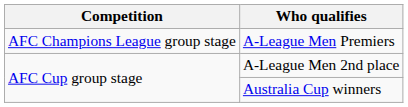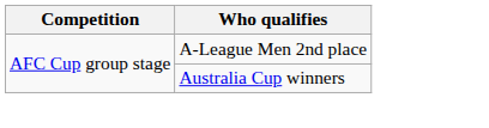- row: AFC Champions League group stage | A-League Men Premiers
